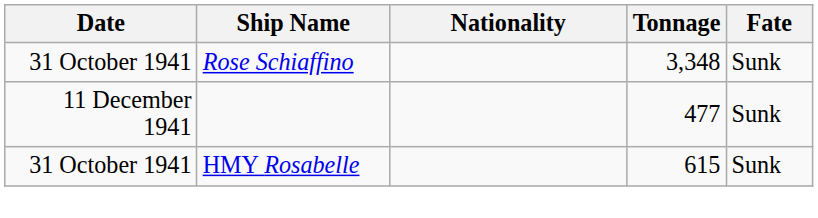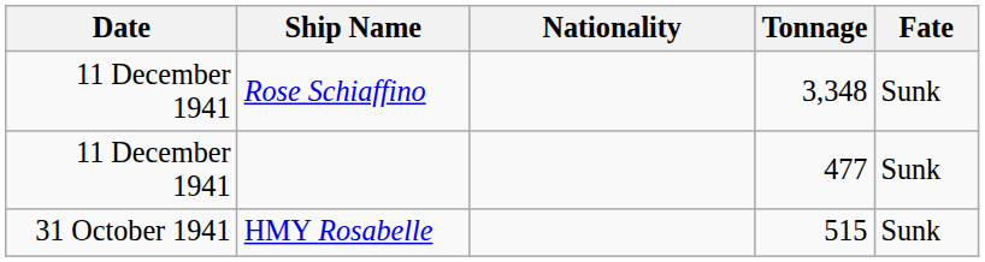Rose Schiaffino | Date: 31 October 1941 -> 11 December 1941
HMY Rosabelle | Tonnage: 615 -> 515
